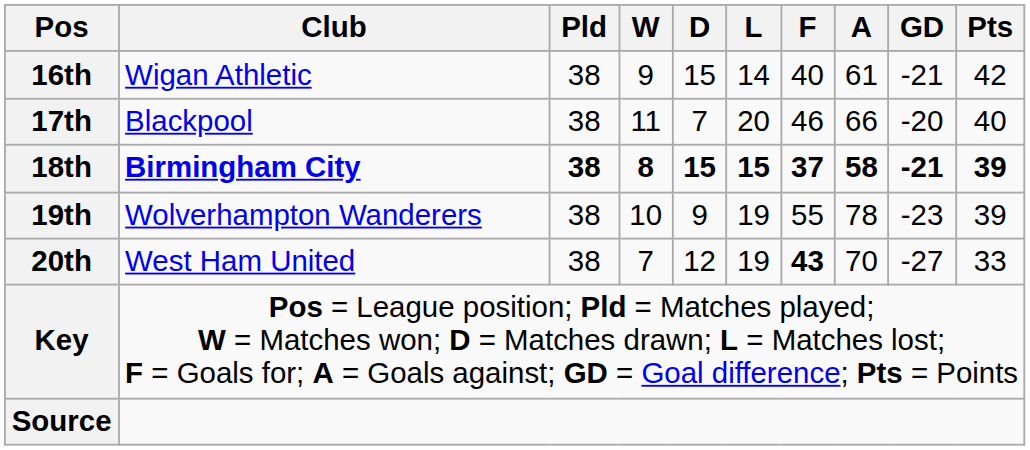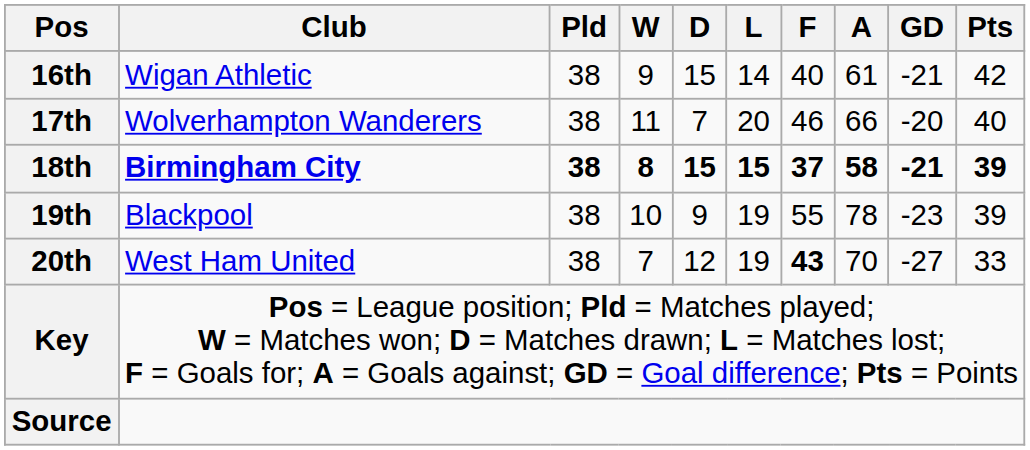17th | Club: Blackpool -> Wolverhampton Wanderers
19th | Club: Wolverhampton Wanderers -> Blackpool
